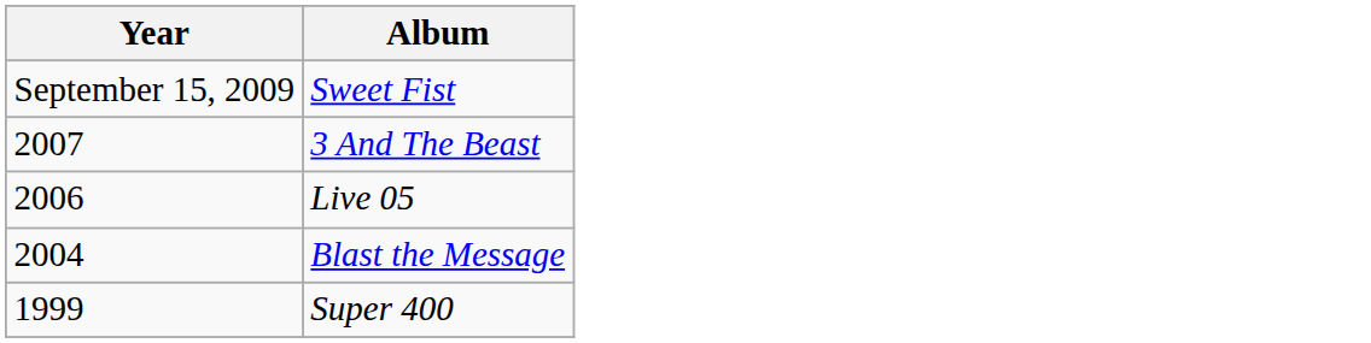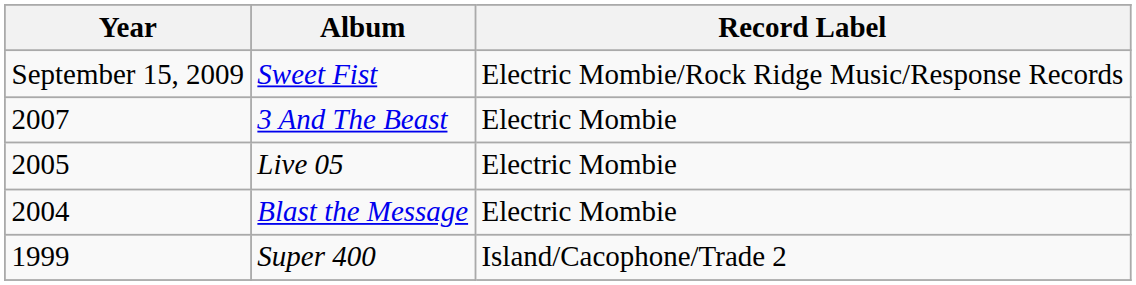+ column: Record Label | Electric Mombie/Rock Ridge Music/Response Records | Electric Mombie | Electric Mombie | Electric Mombie | Island/Cacophone/Trade 2
Live 05 | Year: 2006 -> 2005
